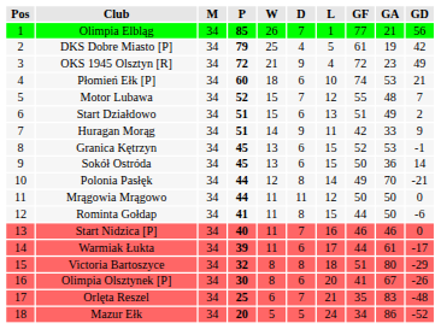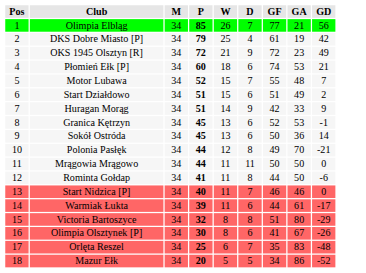- column: L | 1 | 5 | 4 | 10 | 12 | 13 | 11 | 15 | 15 | 14 | 12 | 15 | 16 | 17 | 18 | 20 | 21 | 24
